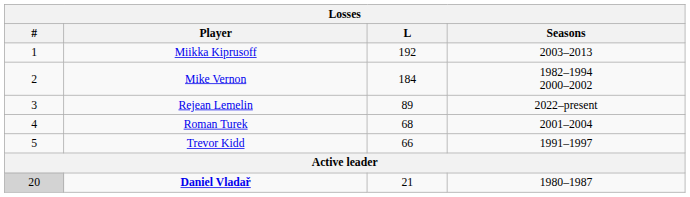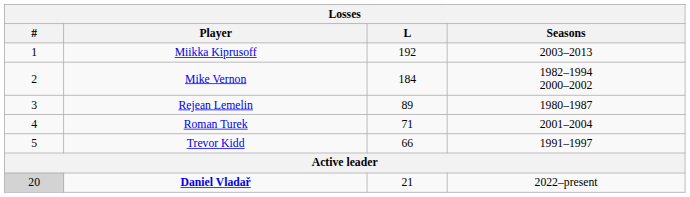Rejean Lemelin | Seasons: 2022–present -> 1980–1987
Roman Turek | L: 68 -> 71
Daniel Vladař | Seasons: 1980–1987 -> 2022–present
